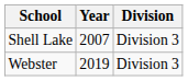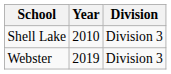Shell Lake | Year: 2007 -> 2010
